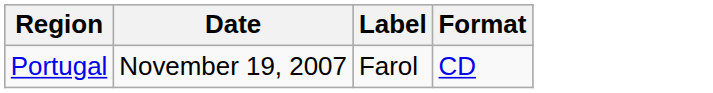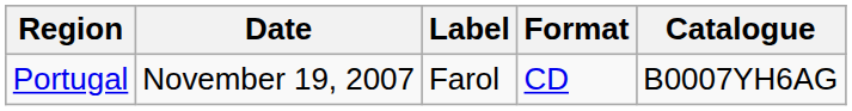+ column: Catalogue | B0007YH6AG
